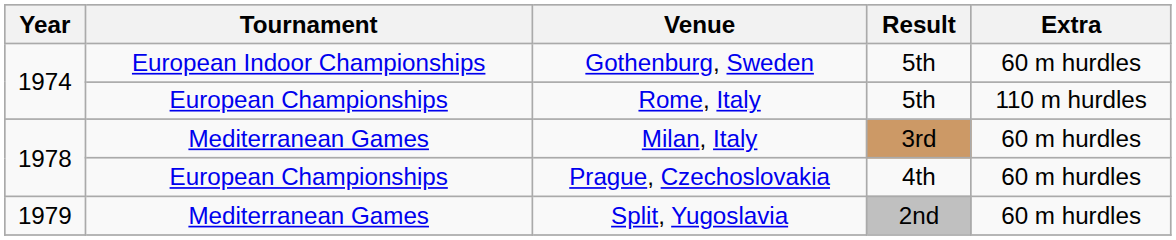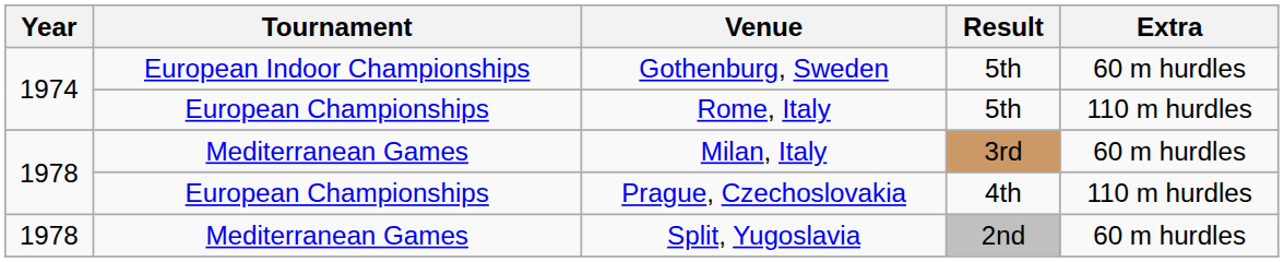Prague, Czechoslovakia | Extra: 60 m hurdles -> 110 m hurdles
Split, Yugoslavia | Year: 1979 -> 1978
